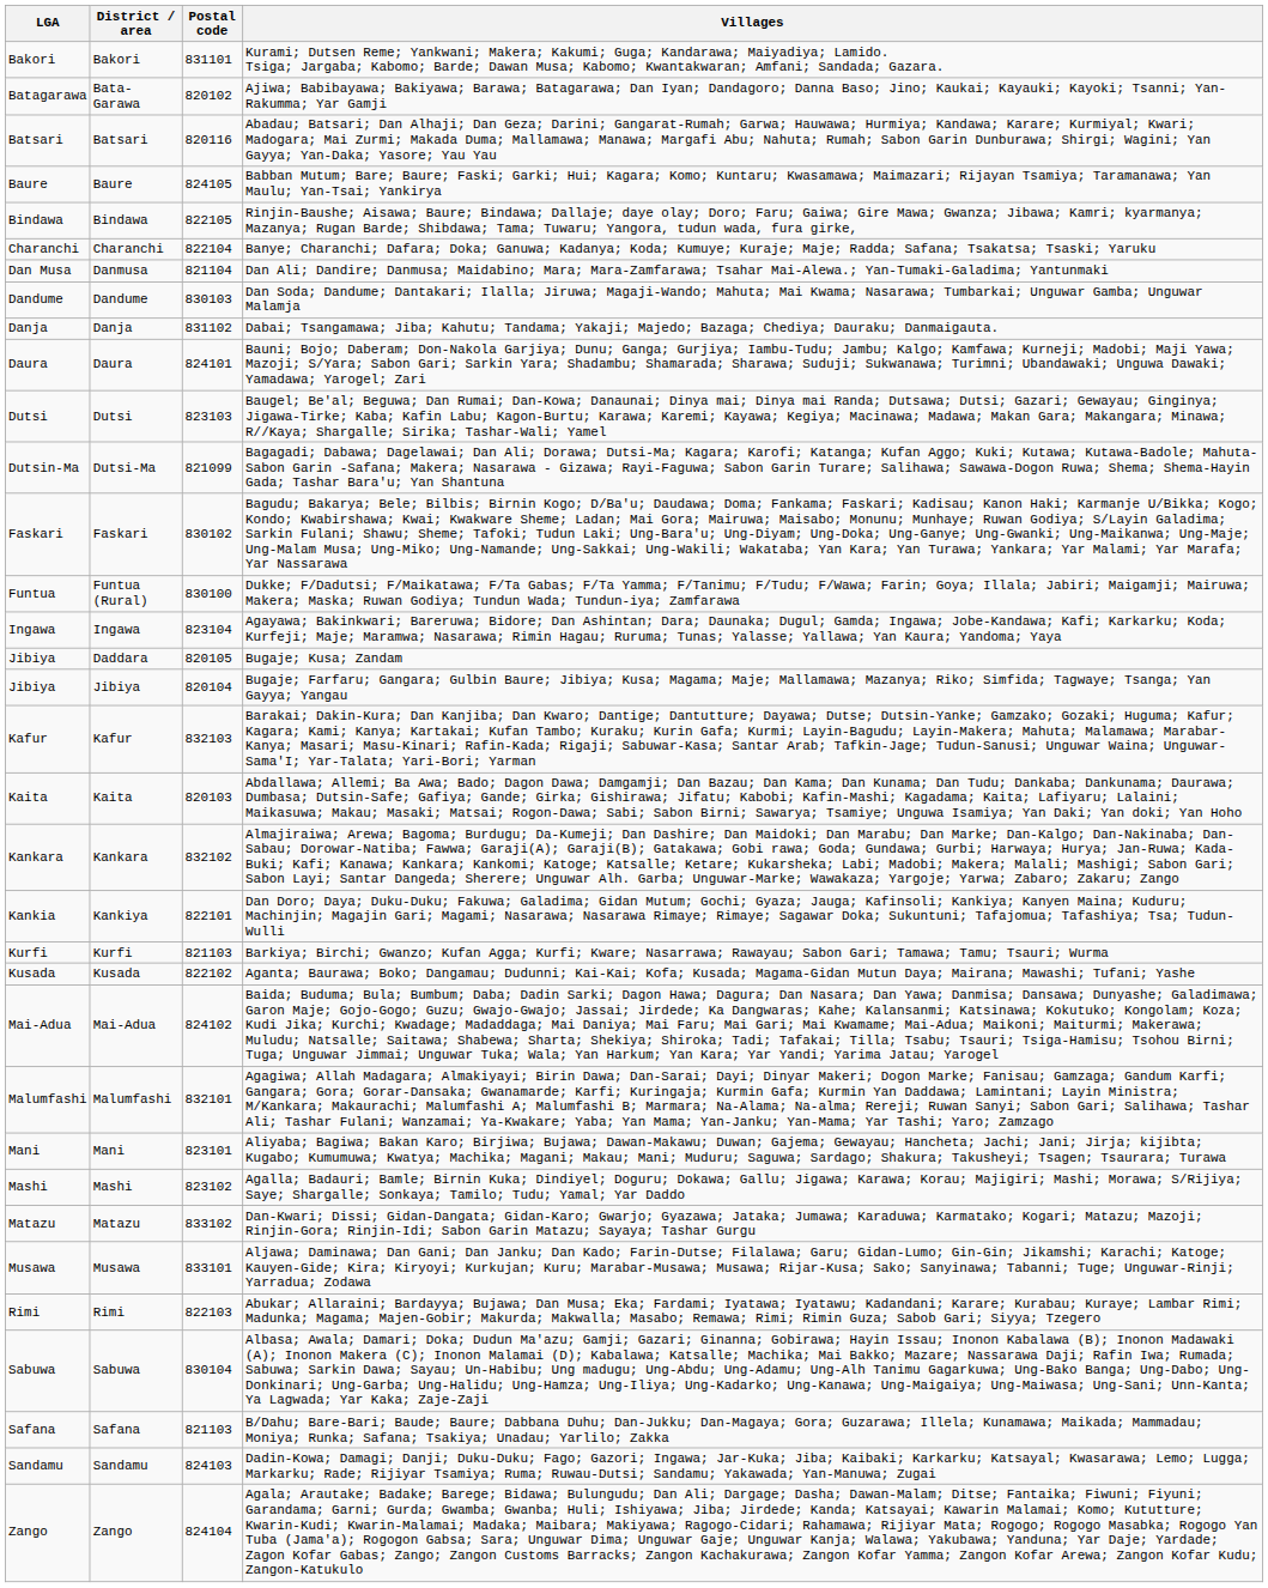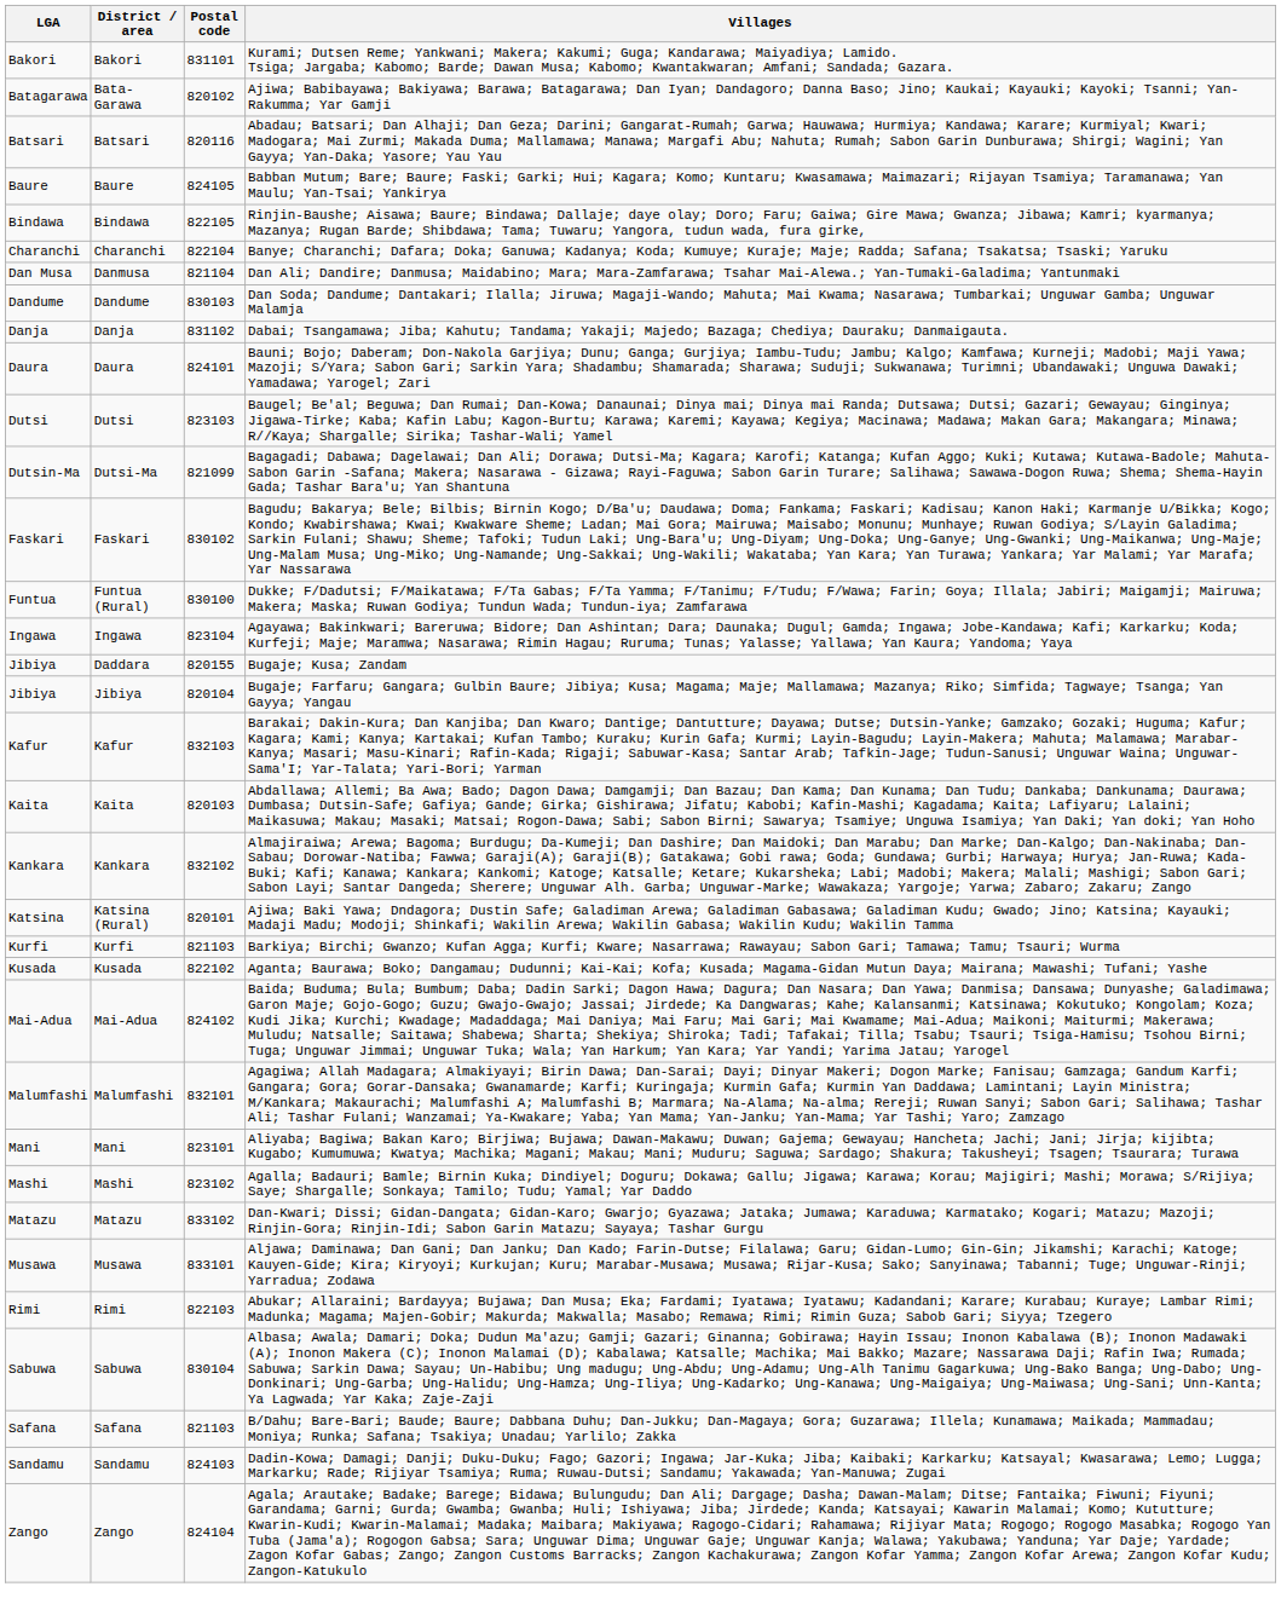Daddara | Postal code: 820105 -> 820155
- row: Kankia | Kankiya | 822101 | Dan Doro; Daya; Duku-Duku; Fakuwa; Galadima; Gidan Mutum; Gochi; Gyaza; Jauga; Kafinsoli; Kankiya; Kanyen Maina; Kuduru; Machinjin; Magajin Gari; Magami; Nasarawa; Nasarawa Rimaye; Rimaye; Sagawar Doka; Sukuntuni; Tafajomua; Tafashiya; Tsa; Tudun-Wulli
+ row: Katsina | Katsina (Rural) | 820101 | Ajiwa; Baki Yawa; Dndagora; Dustin Safe; Galadiman Arewa; Galadiman Gabasawa; Galadiman Kudu; Gwado; Jino; Katsina; Kayauki; Madaji Madu; Modoji; Shinkafi; Wakilin Arewa; Wakilin Gabasa; Wakilin Kudu; Wakilin Tamma
